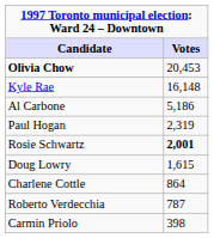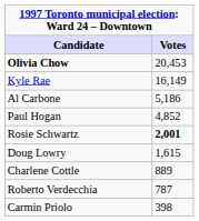Kyle Rae | Votes: 16,148 -> 16,149
Paul Hogan | Votes: 2,319 -> 4,852
Charlene Cottle | Votes: 864 -> 889
